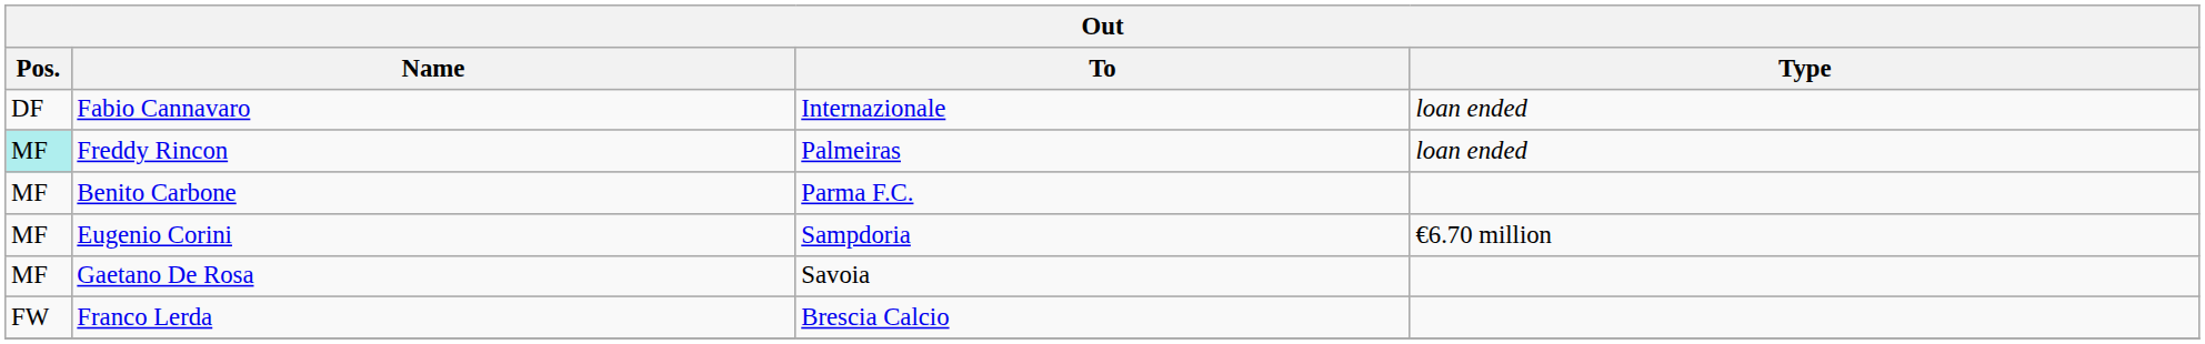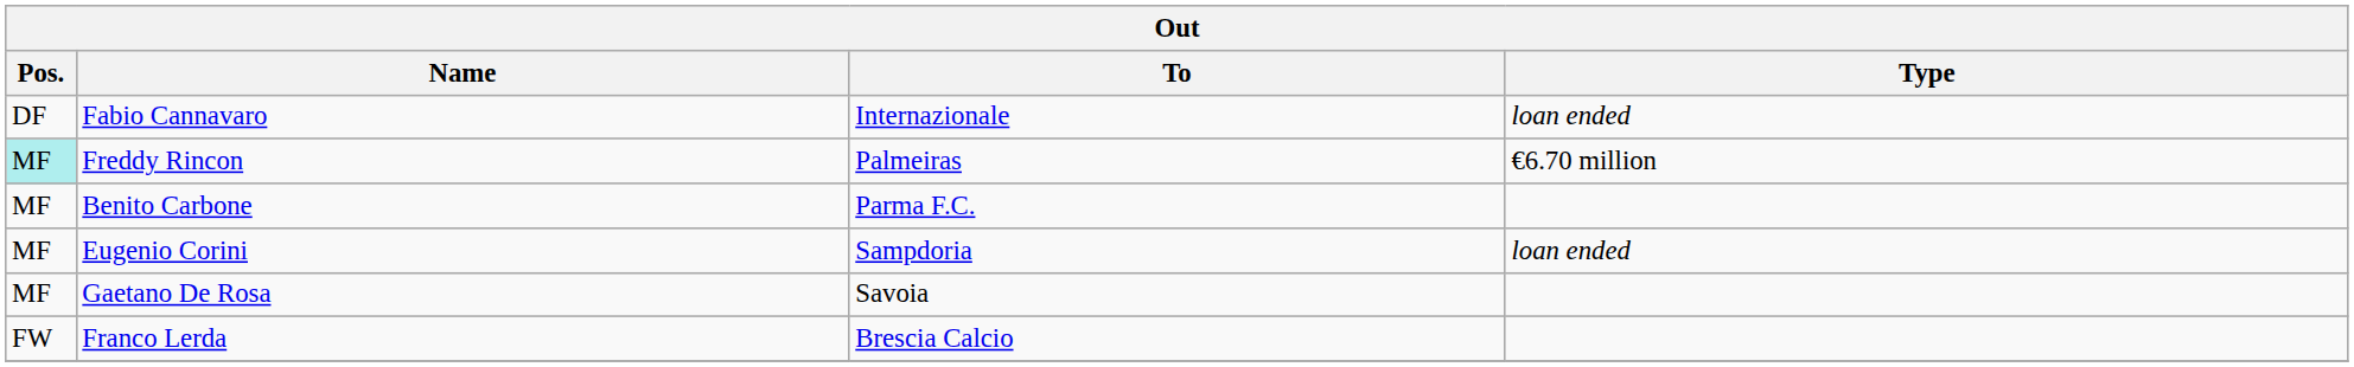Freddy Rincon | Type: loan ended -> €6.70 million
Eugenio Corini | Type: €6.70 million -> loan ended
